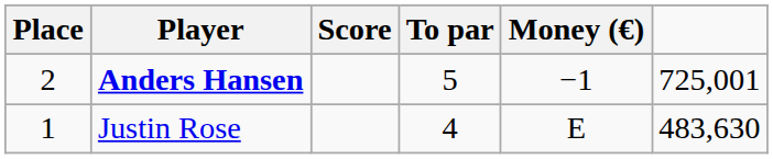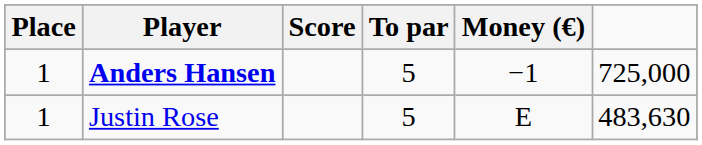Anders Hansen | Place: 2 -> 1
Anders Hansen | column 6: 725,001 -> 725,000
Justin Rose | To par: 4 -> 5
